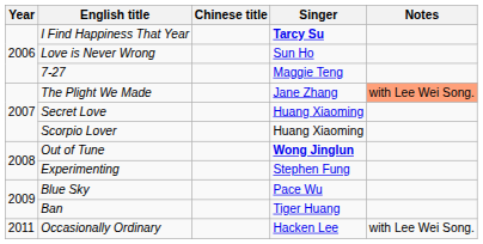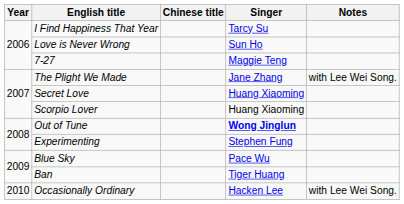I Find Happiness That Year | Singer: bold -> normal
The Plight We Made | Notes: lightsalmon background -> no background
Occasionally Ordinary | Year: 2011 -> 2010
